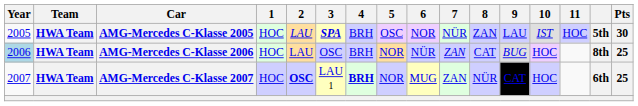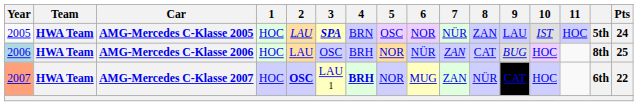AMG-Mercedes C-Klasse 2005 | 4: BRH -> BRN
AMG-Mercedes C-Klasse 2005 | Pts: 30 -> 24
AMG-Mercedes C-Klasse 2007 | Year: no background -> lightsalmon background
AMG-Mercedes C-Klasse 2007 | Pts: 25 -> 22
